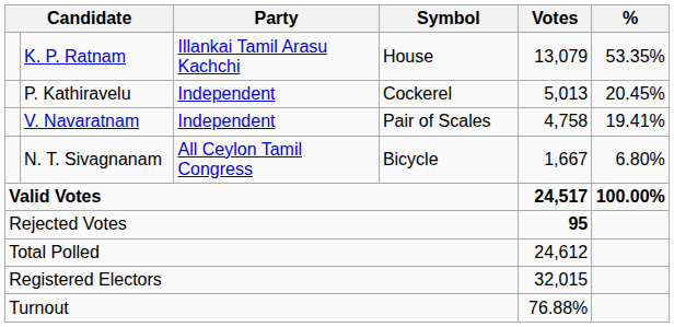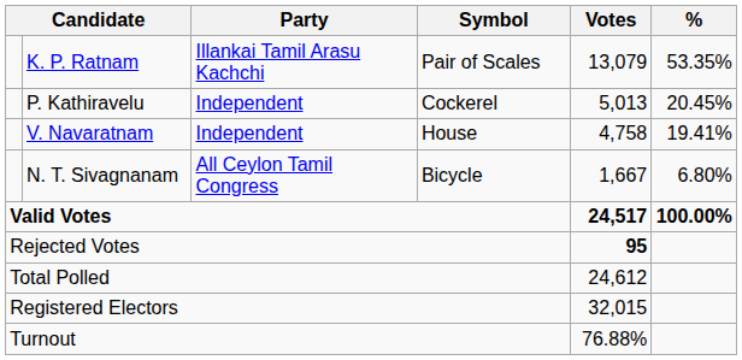K. P. Ratnam | Symbol: House -> Pair of Scales
V. Navaratnam | Symbol: Pair of Scales -> House
